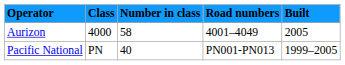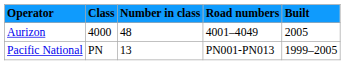Aurizon | Number in class: 58 -> 48
Pacific National | Number in class: 40 -> 13
